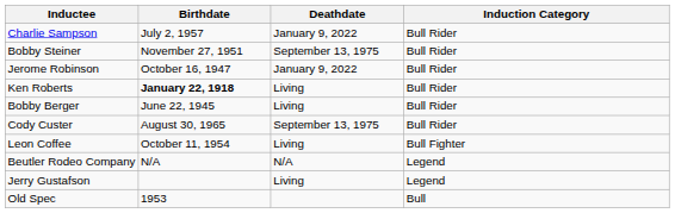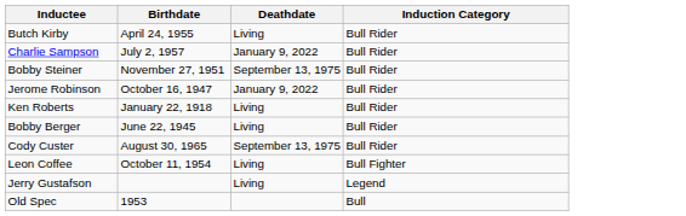+ row: Butch Kirby | April 24, 1955 | Living | Bull Rider
Ken Roberts | Birthdate: bold -> normal
- row: Beutler Rodeo Company | N/A | N/A | Legend
